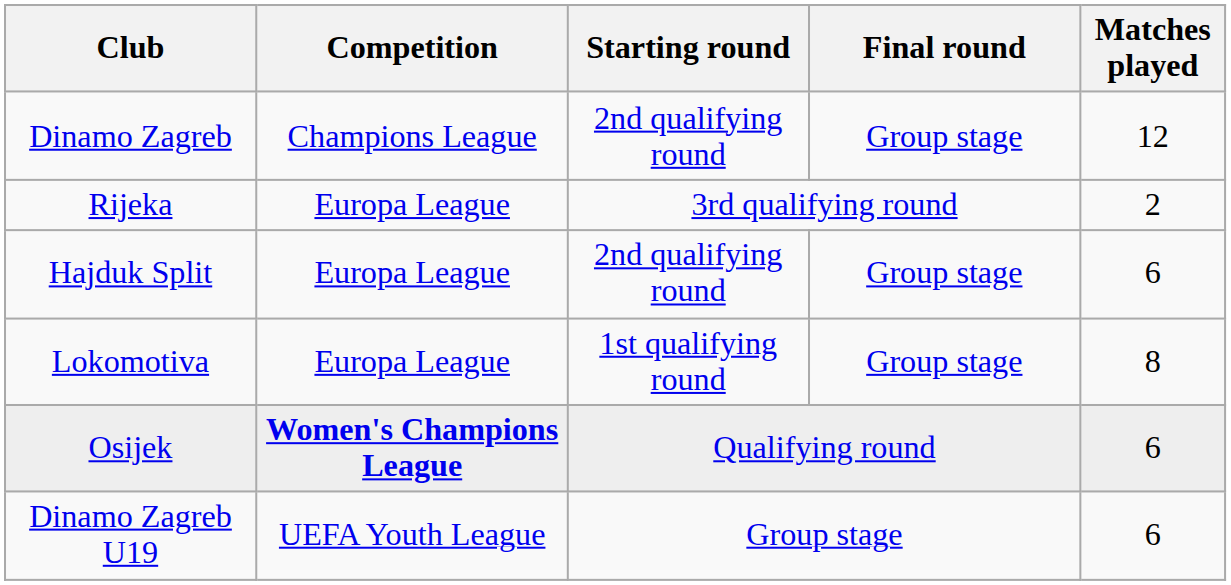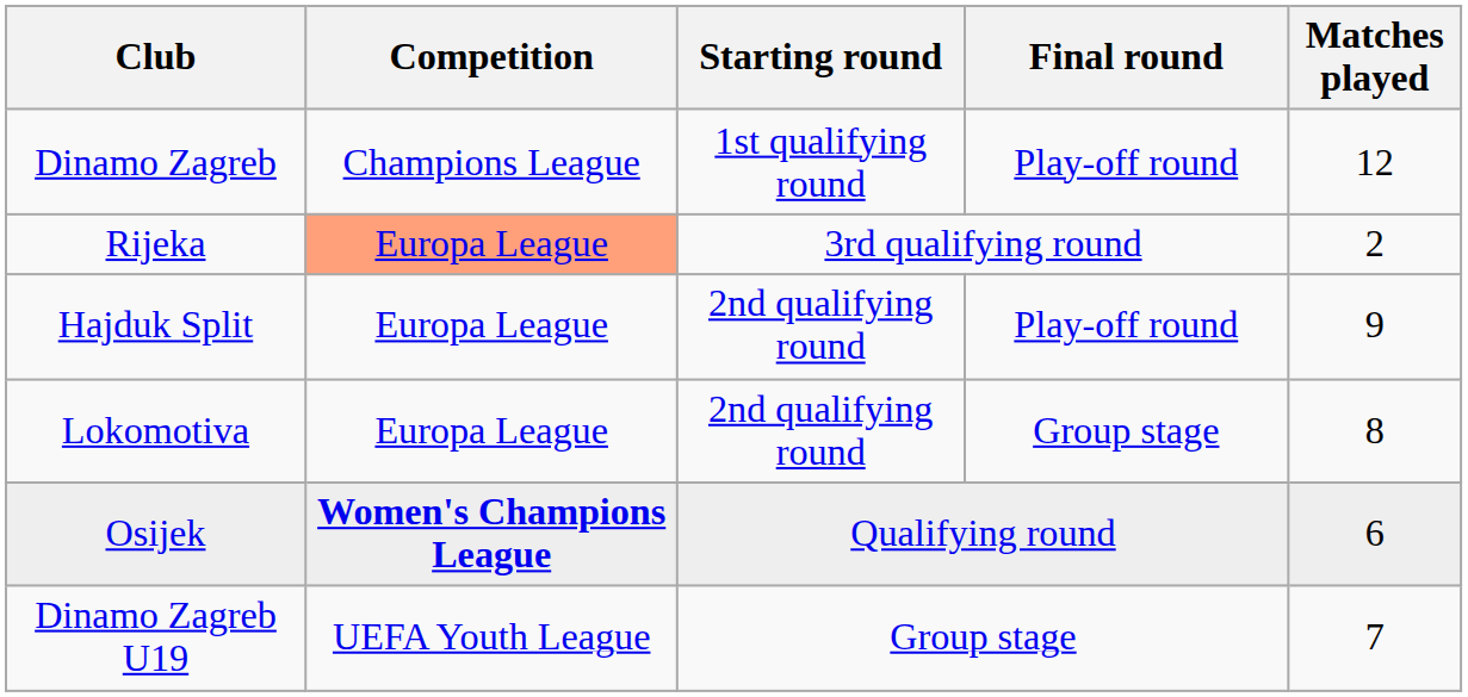Dinamo Zagreb | Starting round: 2nd qualifying round -> 1st qualifying round
Dinamo Zagreb | Final round: Group stage -> Play-off round
Rijeka | Competition: no background -> lightsalmon background
Hajduk Split | Final round: Group stage -> Play-off round
Hajduk Split | Matches played: 6 -> 9
Lokomotiva | Starting round: 1st qualifying round -> 2nd qualifying round
Dinamo Zagreb U19 | Matches played: 6 -> 7
